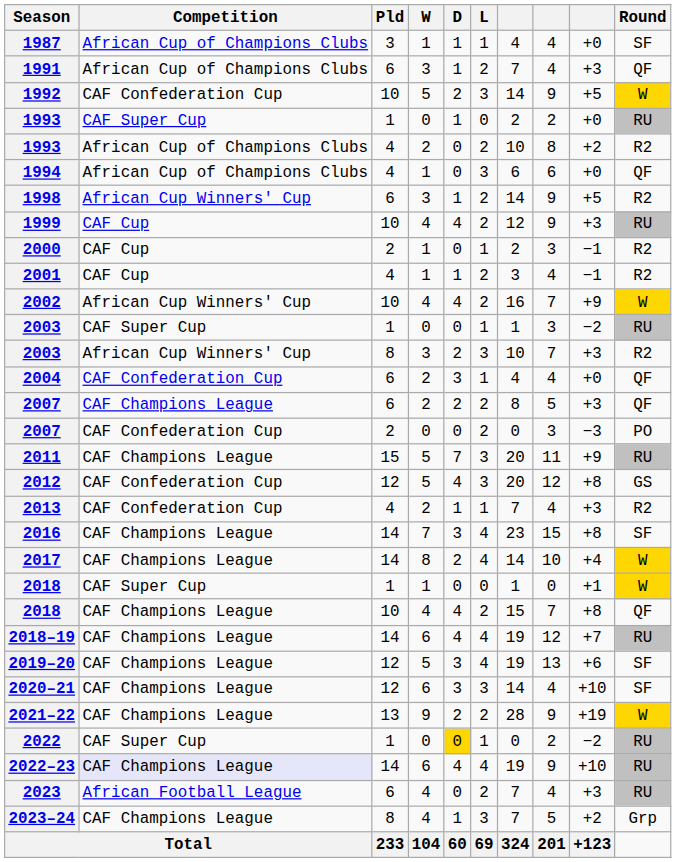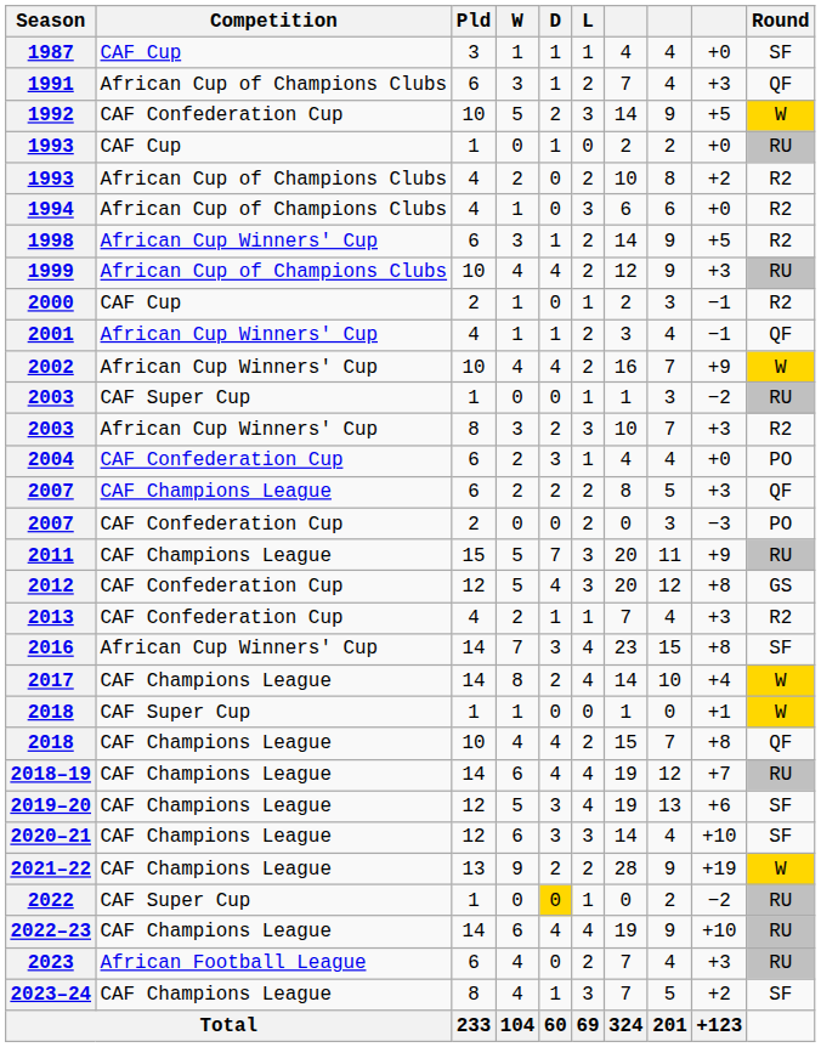1987 | Competition: African Cup of Champions Clubs -> CAF Cup
1993 / 1 | Competition: CAF Super Cup -> CAF Cup
1994 | Round: QF -> R2
1999 | Competition: CAF Cup -> African Cup of Champions Clubs
2001 | Competition: CAF Cup -> African Cup Winners' Cup
2001 | Round: R2 -> QF
2004 | Round: QF -> PO
2016 | Competition: CAF Champions League -> African Cup Winners' Cup
2022–23 | Competition: lavender background -> no background
2023–24 | Round: Grp -> SF
